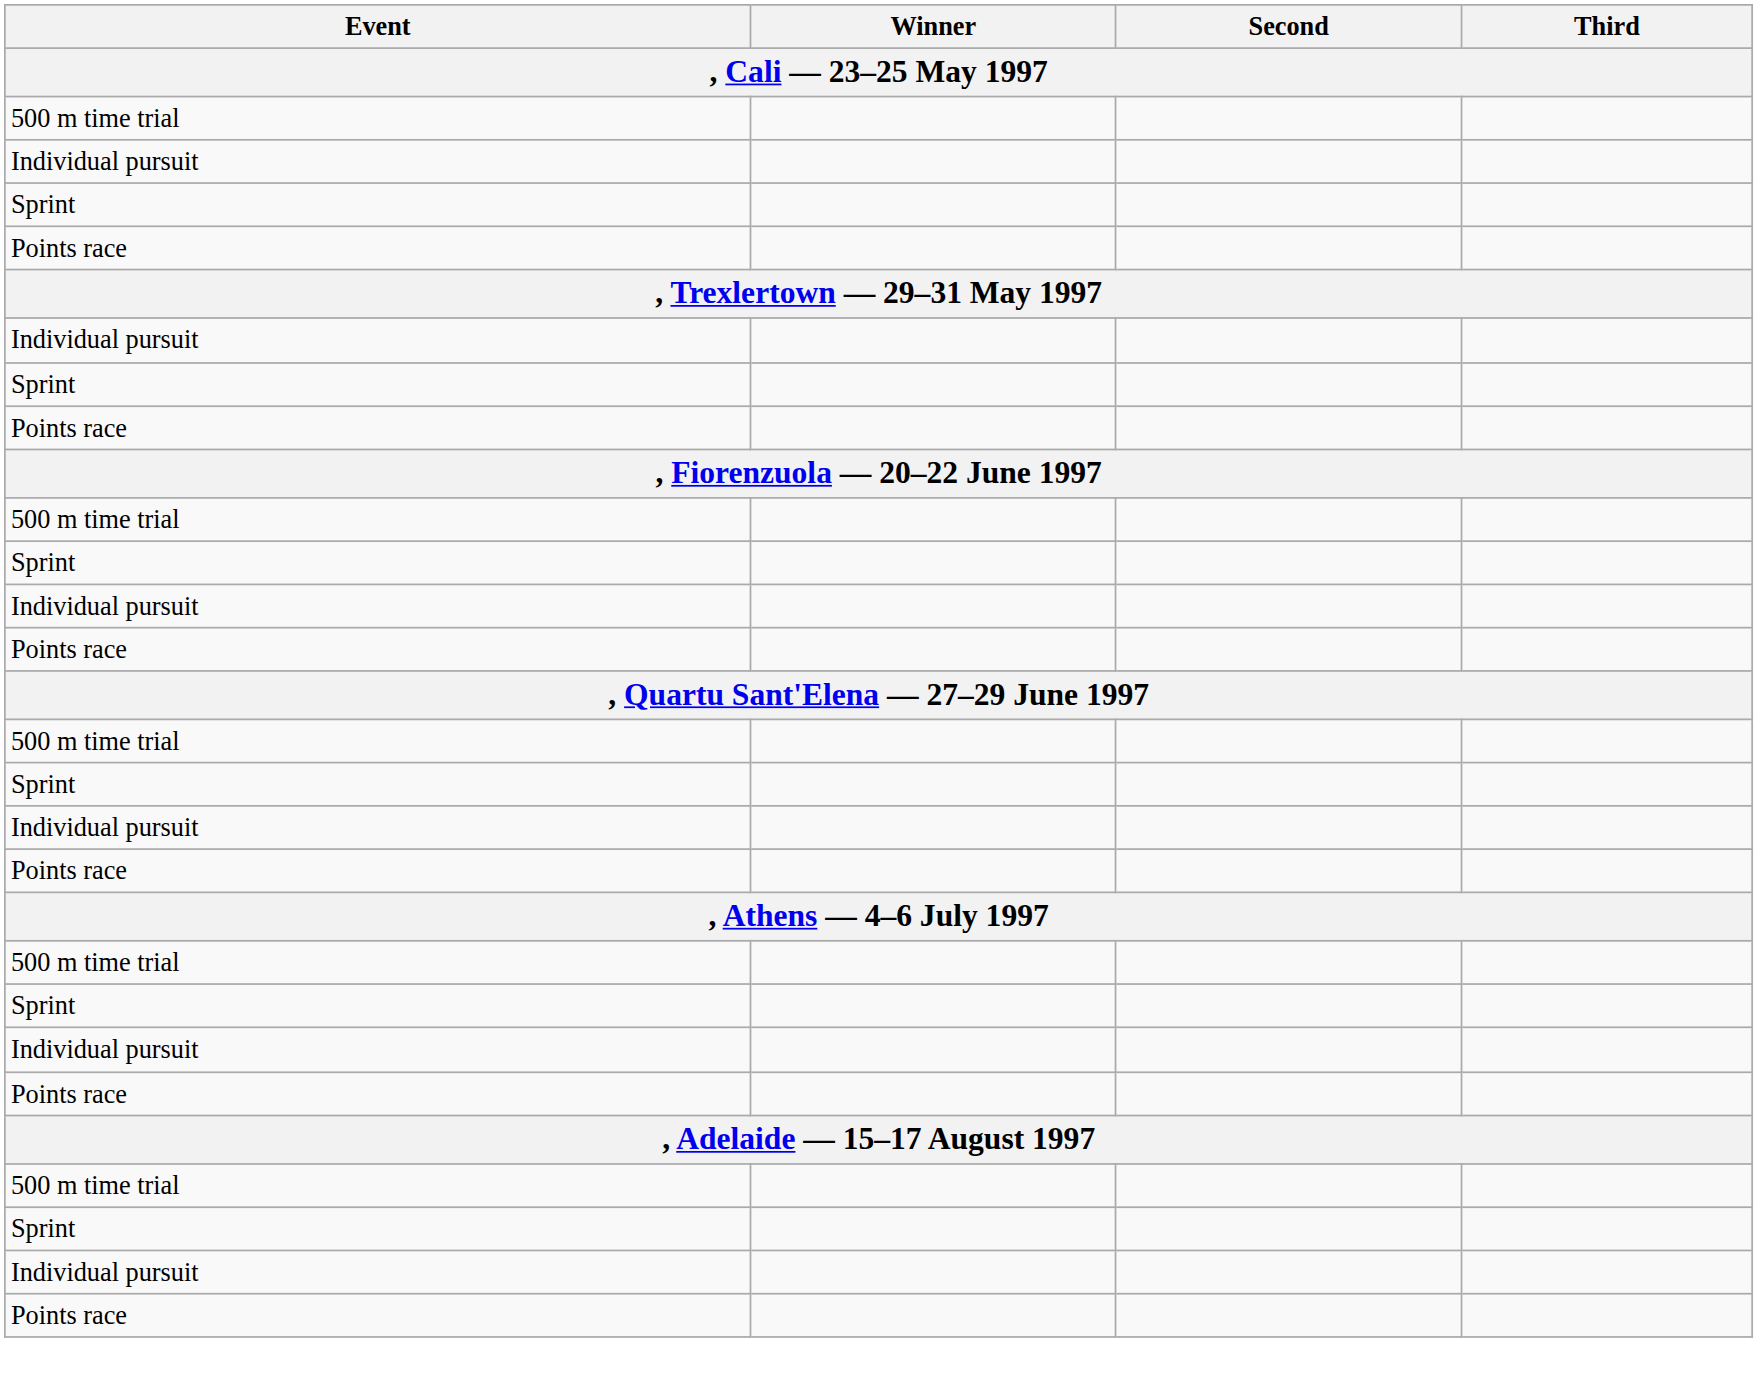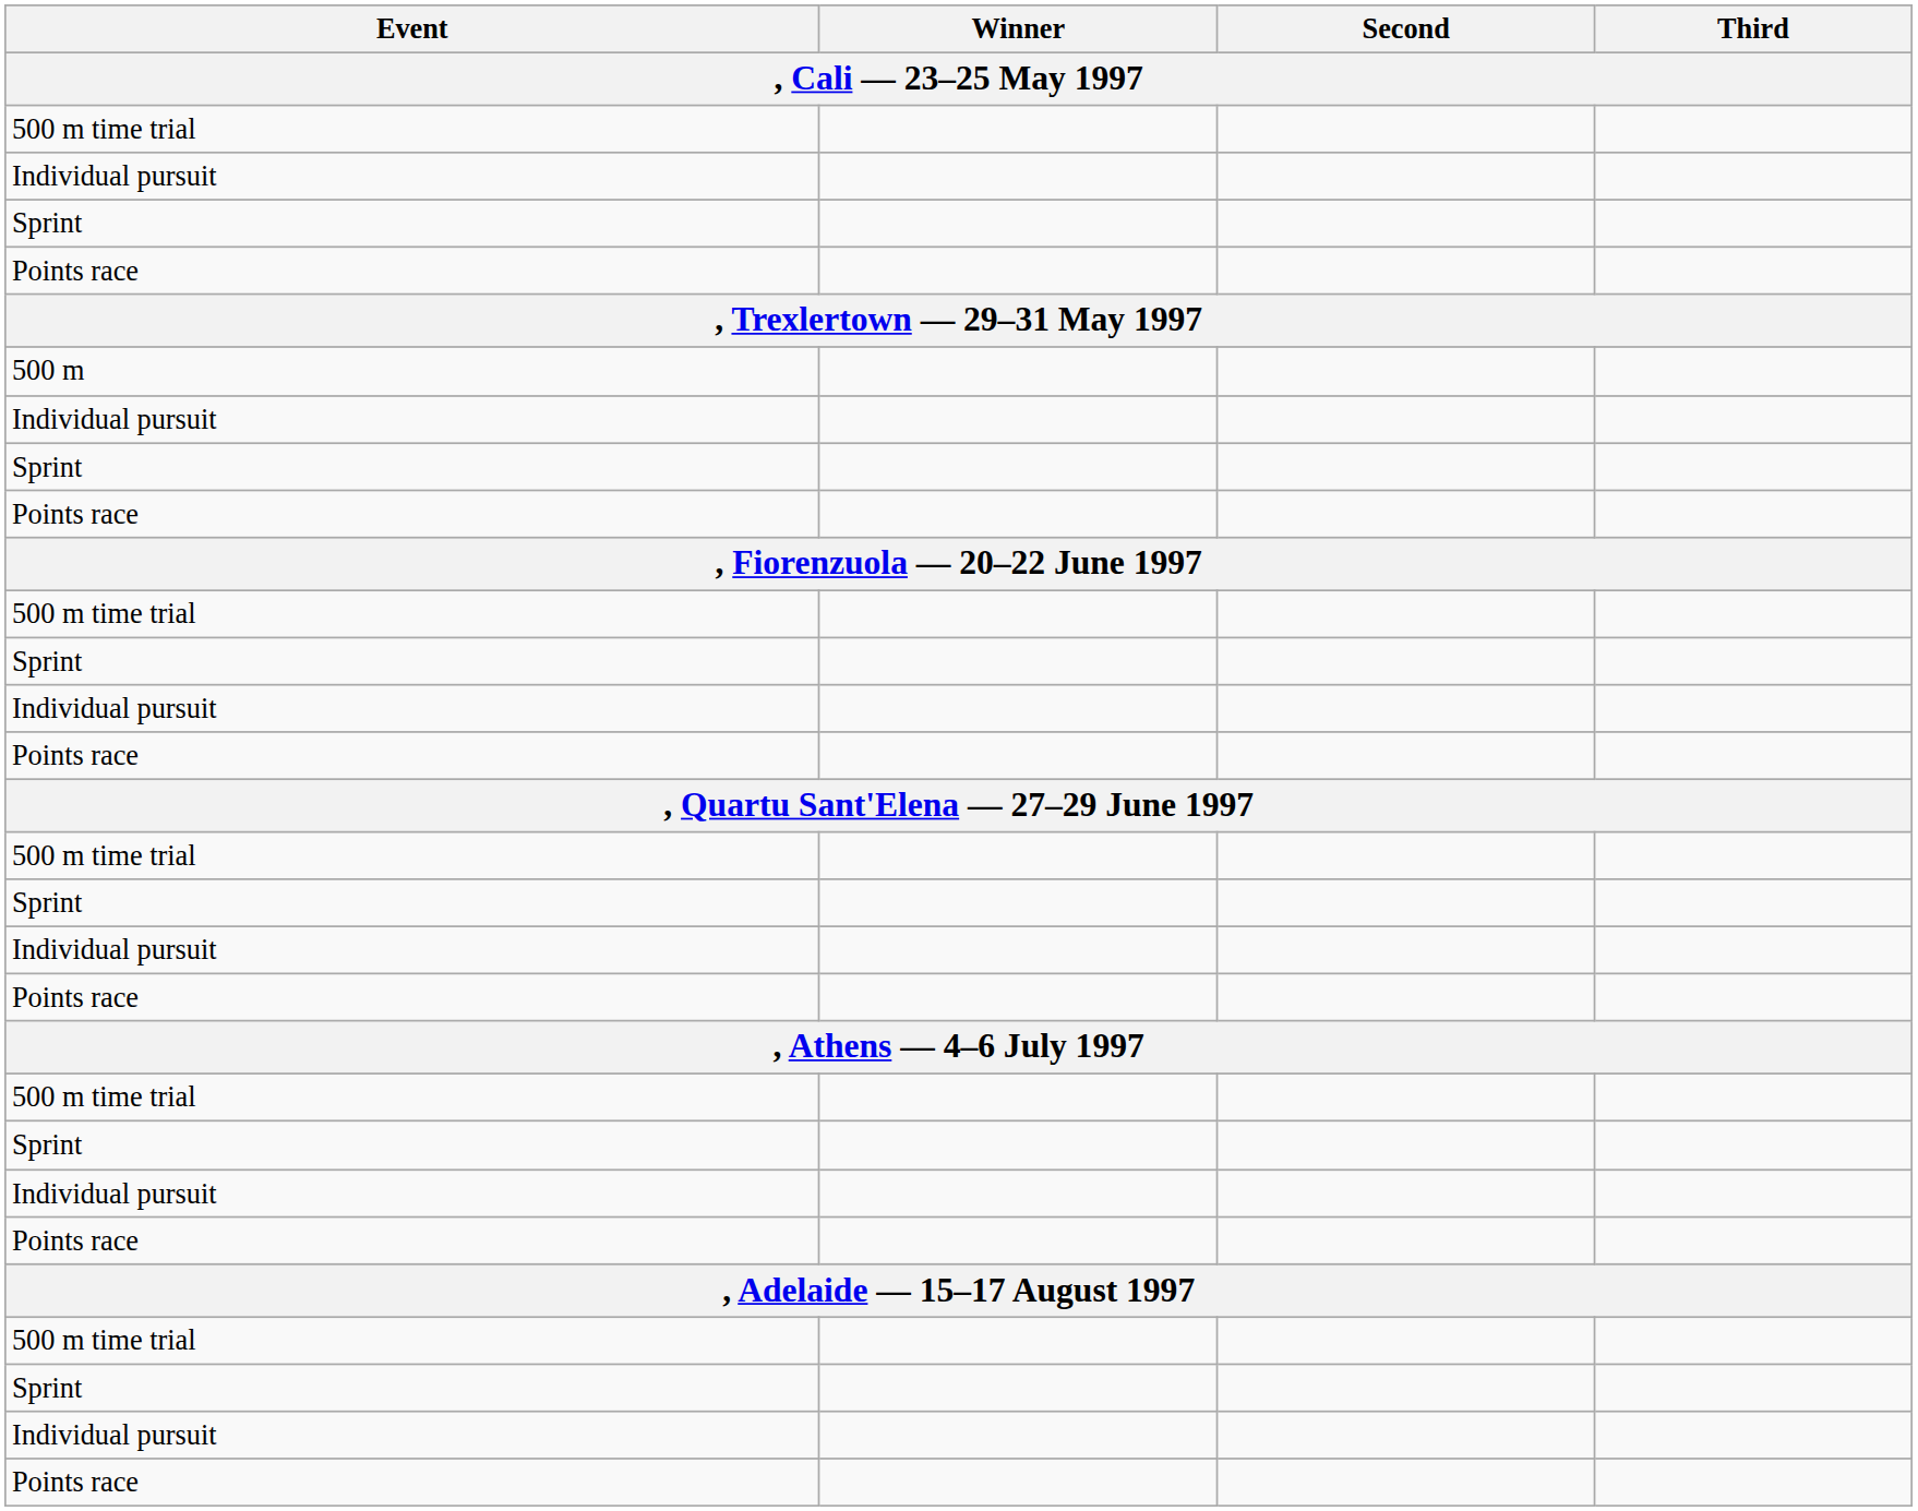+ row: 500 m
